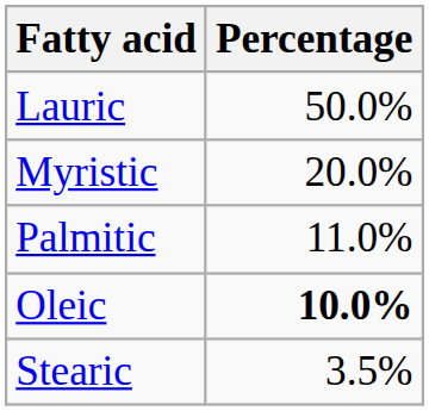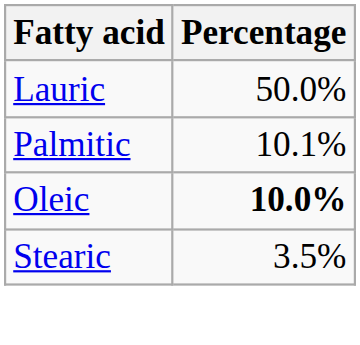- row: Myristic | 20.0%
Palmitic | Percentage: 11.0% -> 10.1%
